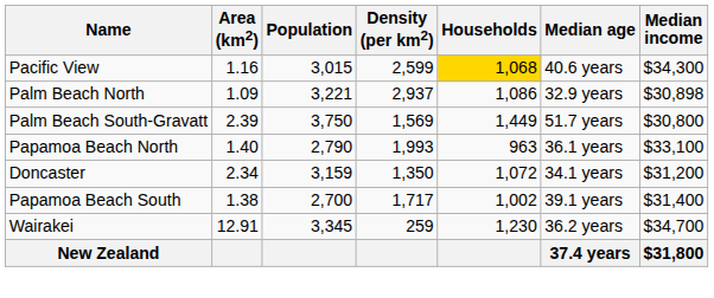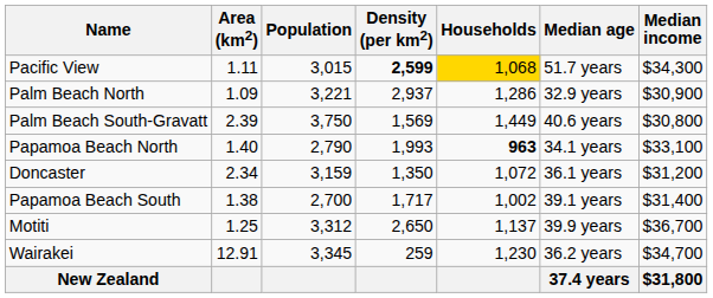Pacific View | Area (km2): 1.16 -> 1.11
Pacific View | Density (per km2): normal -> bold
Pacific View | Median age: 40.6 years -> 51.7 years
Palm Beach North | Households: 1,086 -> 1,286
Palm Beach North | Median income: $30,898 -> $30,900
Palm Beach South-Gravatt | Median age: 51.7 years -> 40.6 years
Papamoa Beach North | Households: normal -> bold
Papamoa Beach North | Median age: 36.1 years -> 34.1 years
Doncaster | Median age: 34.1 years -> 36.1 years
+ row: Motiti | 1.25 | 3,312 | 2,650 | 1,137 | 39.9 years | $36,700
